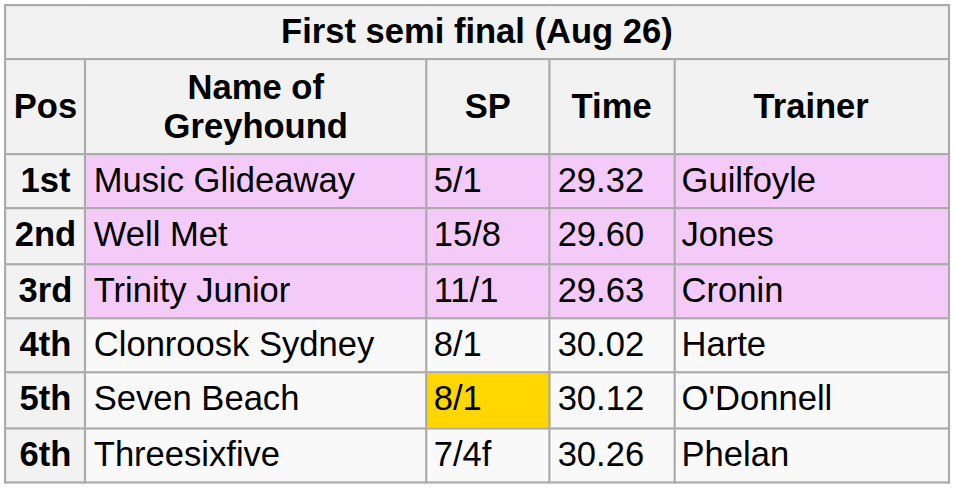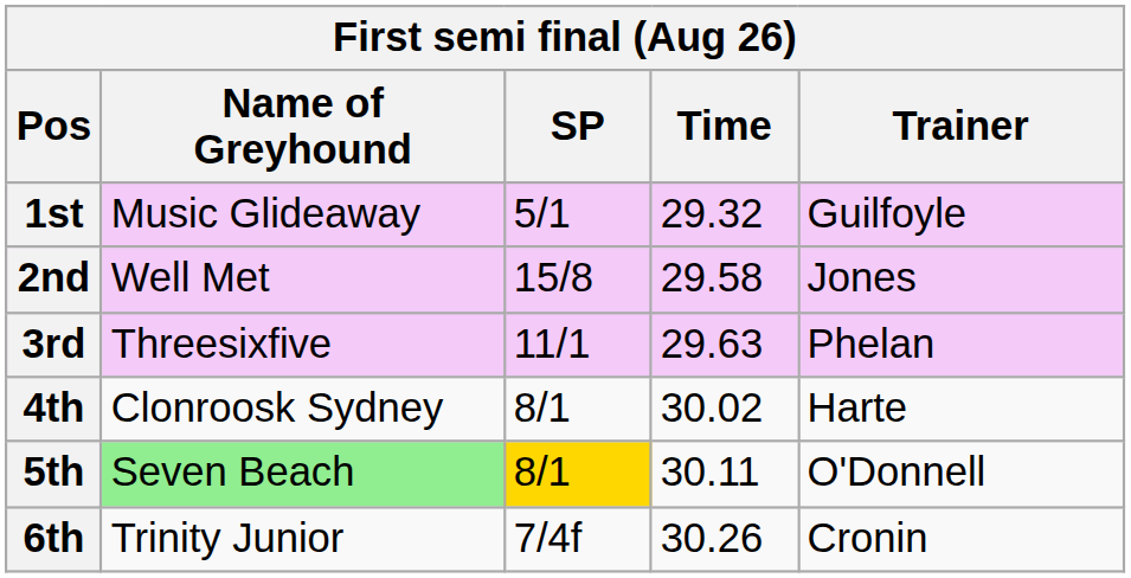2nd | Time: 29.60 -> 29.58
3rd | Name of Greyhound: Trinity Junior -> Threesixfive
3rd | Trainer: Cronin -> Phelan
5th | Name of Greyhound: no background -> lightgreen background
5th | Time: 30.12 -> 30.11
6th | Name of Greyhound: Threesixfive -> Trinity Junior
6th | Trainer: Phelan -> Cronin
